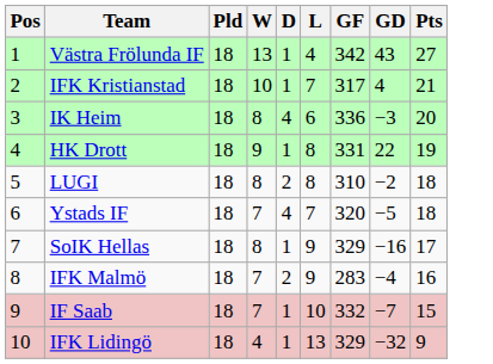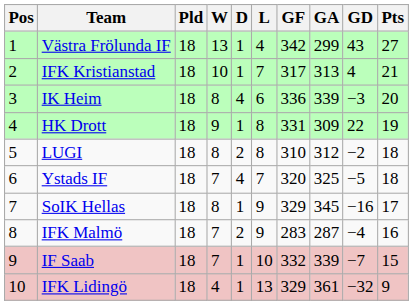+ column: GA | 299 | 313 | 339 | 309 | 312 | 325 | 345 | 287 | 339 | 361
